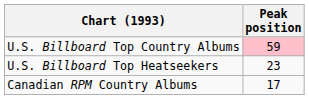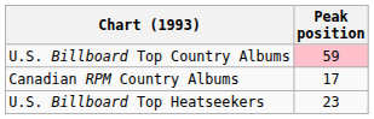rows swapped: U.S. Billboard Top Heatseekers <-> Canadian RPM Country Albums
